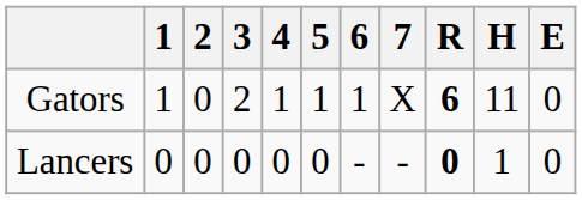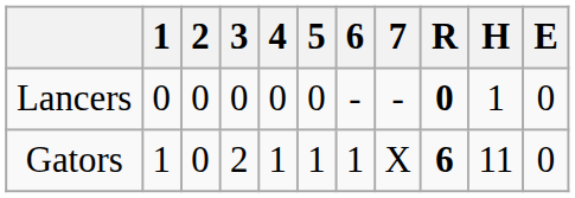rows swapped: Lancers <-> Gators
